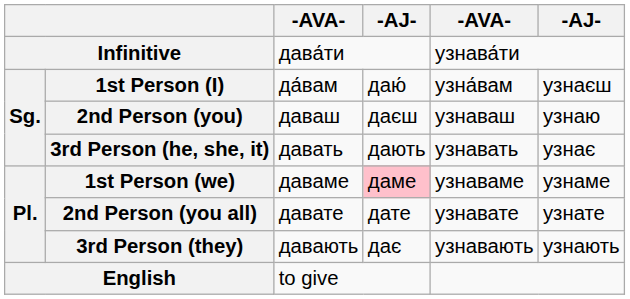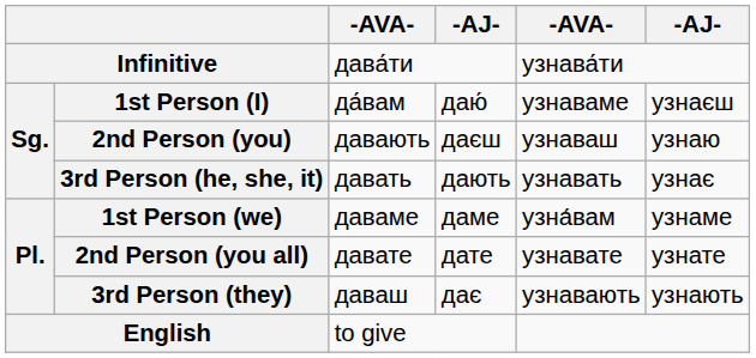1st Person (I) | column 5: узна́вам -> узнаваме
2nd Person (you) | column 3: даваш -> давають
1st Person (we) | column 4: pink background -> no background
1st Person (we) | column 5: узнаваме -> узна́вам
3rd Person (they) | column 3: давають -> даваш
